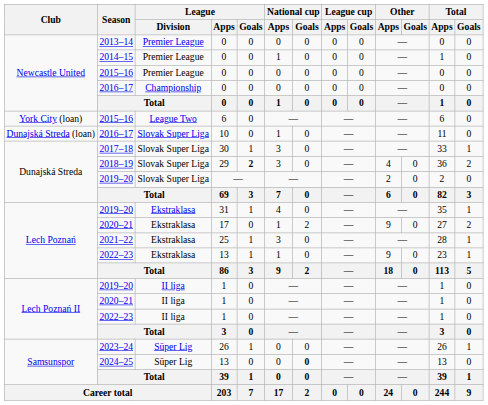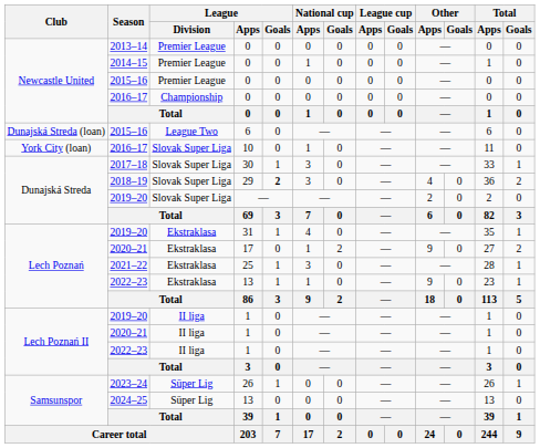2015–16 / 6 | Club: York City (loan) -> Dunajská Streda (loan)
2016–17 / 10 | Club: Dunajská Streda (loan) -> York City (loan)
2024–25 | National cup / Goals: bold -> normal
